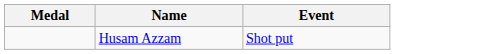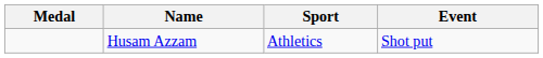+ column: Sport | Athletics
